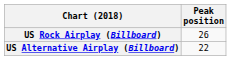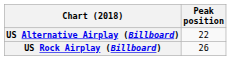rows swapped: US Alternative Airplay (Billboard) <-> US Rock Airplay (Billboard)
